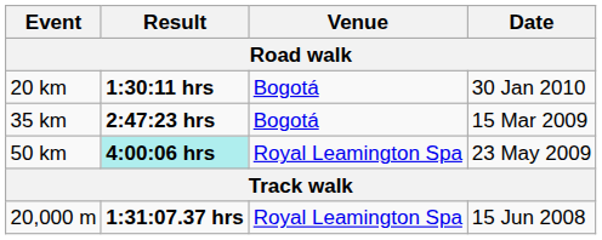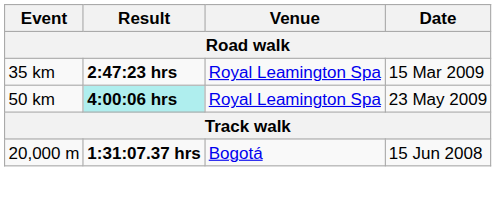- row: 20 km | 1:30:11 hrs | Bogotá | 30 Jan 2010
35 km | Venue: Bogotá -> Royal Leamington Spa
20,000 m | Venue: Royal Leamington Spa -> Bogotá
